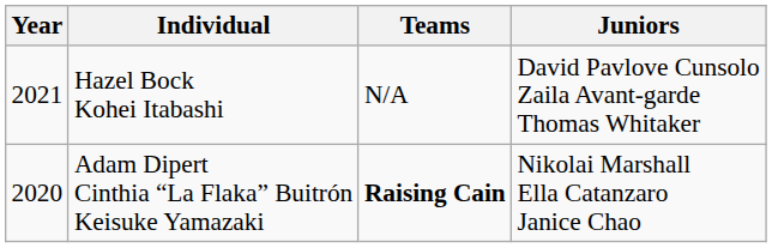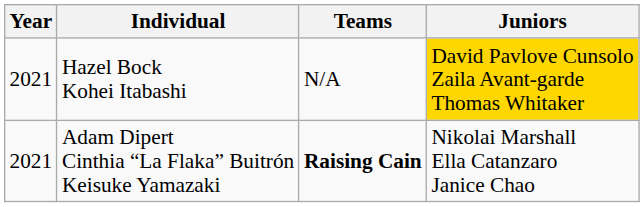Hazel Bock Kohei Itabashi | Juniors: no background -> gold background
Adam Dipert Cinthia “La Flaka” Buitrón Keisuke Yamazaki | Year: 2020 -> 2021
